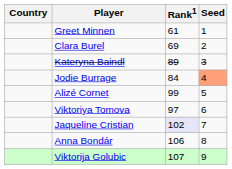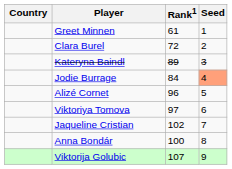Clara Burel | Rank1: 69 -> 72
Alizé Cornet | Rank1: 99 -> 96
Jaqueline Cristian | Rank1: lavender background -> no background
Anna Bondár | Rank1: 106 -> 100
